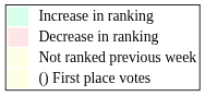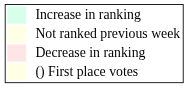rows swapped: Decrease in ranking <-> Not ranked previous week
